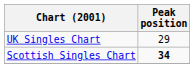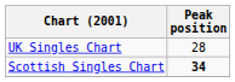UK Singles Chart | Peak position: 29 -> 28
